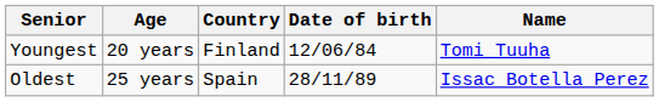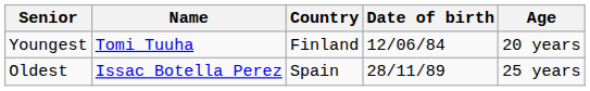columns swapped: Name <-> Age
